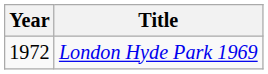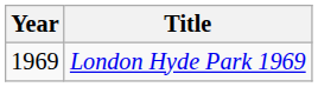London Hyde Park 1969 | Year: 1972 -> 1969
